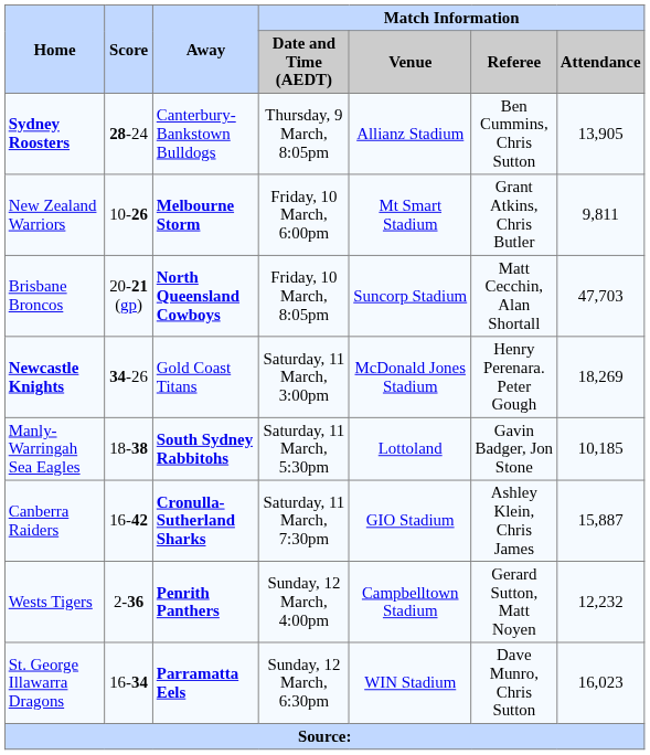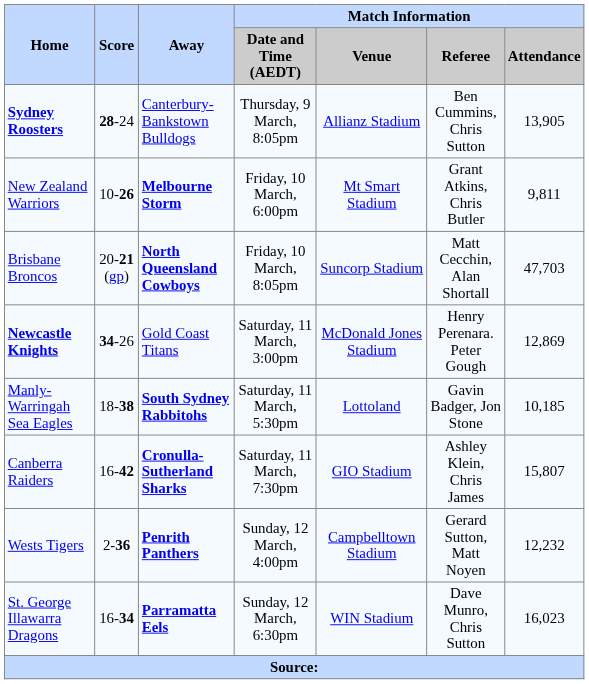Newcastle Knights | Match Information / Attendance: 18,269 -> 12,869
Canberra Raiders | Match Information / Attendance: 15,887 -> 15,807
